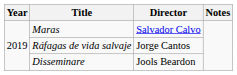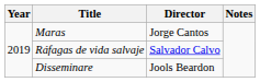Maras | Director: Salvador Calvo -> Jorge Cantos
Ráfagas de vida salvaje | Director: Jorge Cantos -> Salvador Calvo
